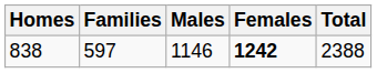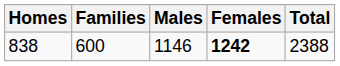838 | Families: 597 -> 600
